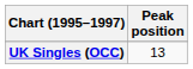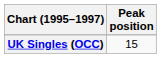UK Singles (OCC) | Peak position: 13 -> 15
